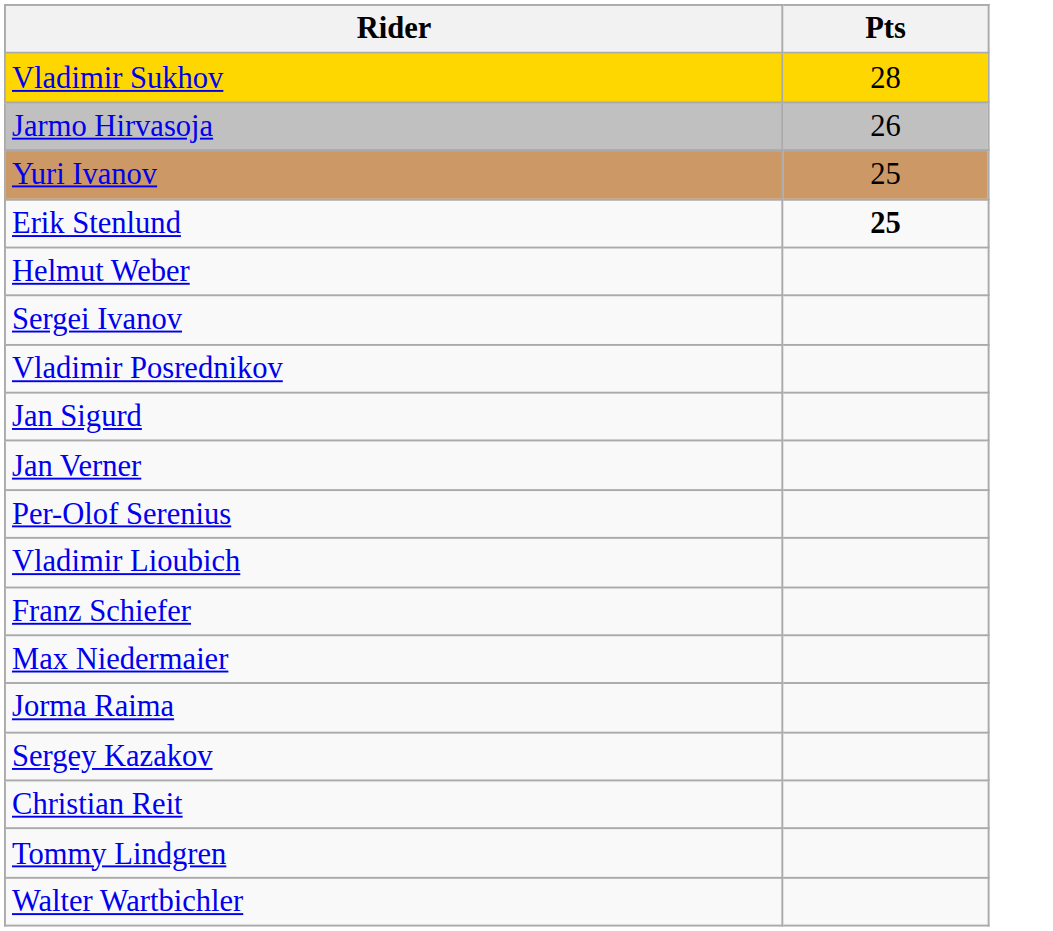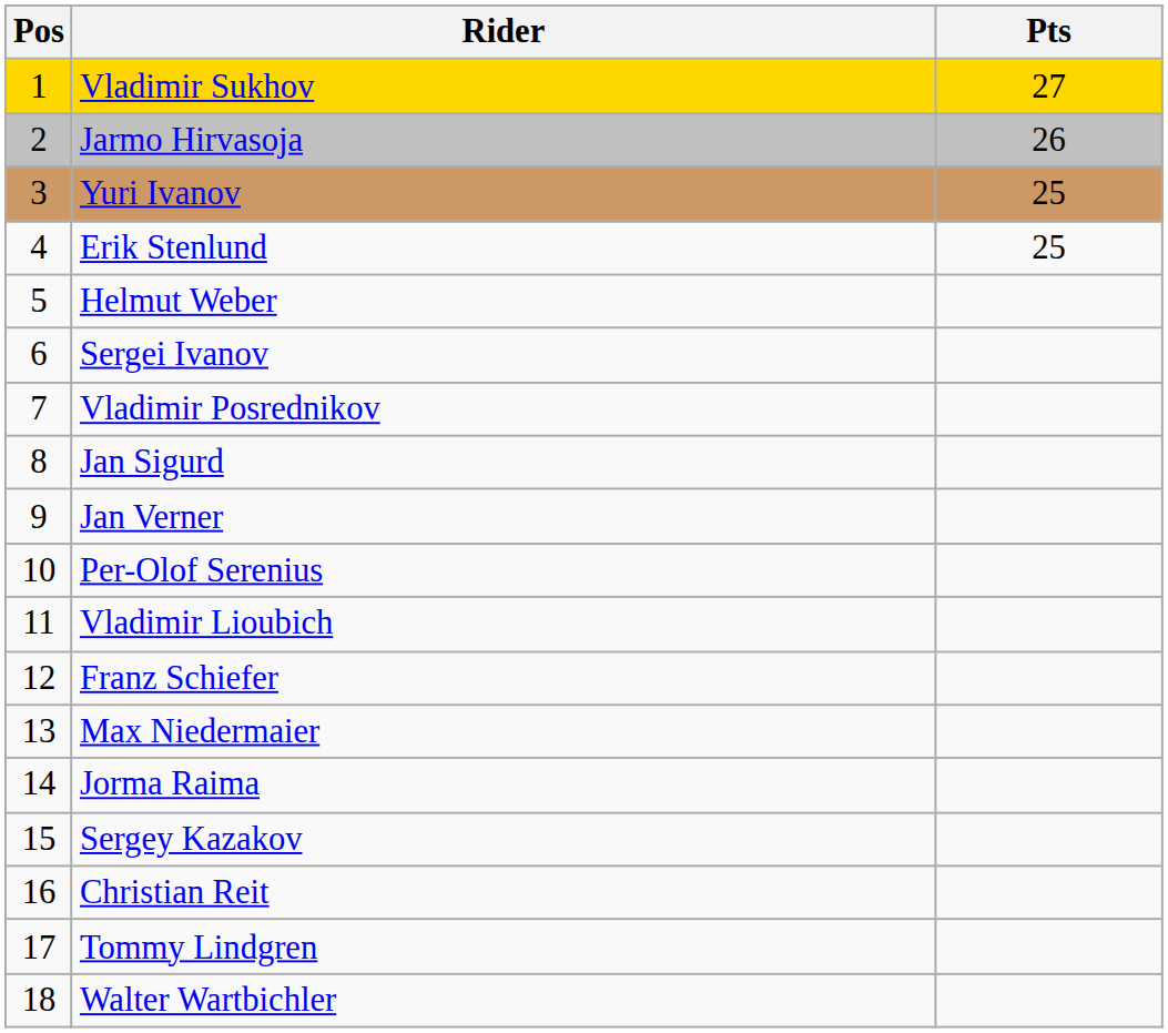+ column: Pos | 1 | 2 | 3 | 4 | 5 | 6 | 7 | 8 | 9 | 10 | 11 | 12 | 13 | 14 | 15 | 16 | 17 | 18
Vladimir Sukhov | Pts: 28 -> 27
Erik Stenlund | Pts: bold -> normal
